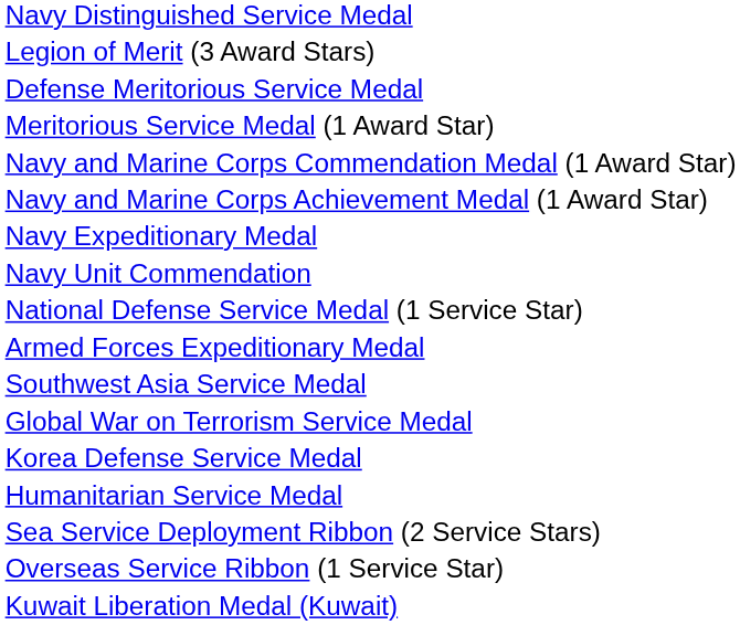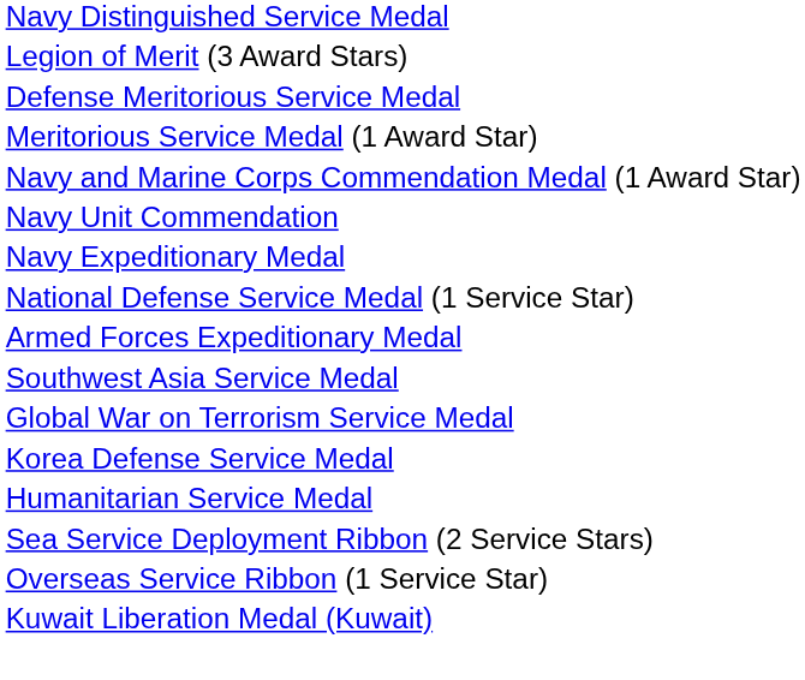- row: Navy and Marine Corps Achievement Medal (1 Award Star)
rows swapped: Navy Unit Commendation <-> Navy Expeditionary Medal
